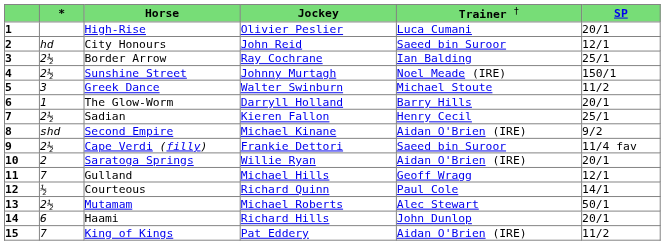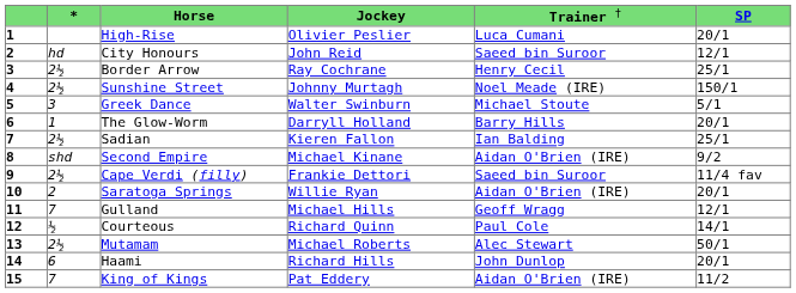Border Arrow | column 5: Ian Balding -> Henry Cecil
Greek Dance | column 6: 11/2 -> 5/1
Sadian | column 5: Henry Cecil -> Ian Balding
